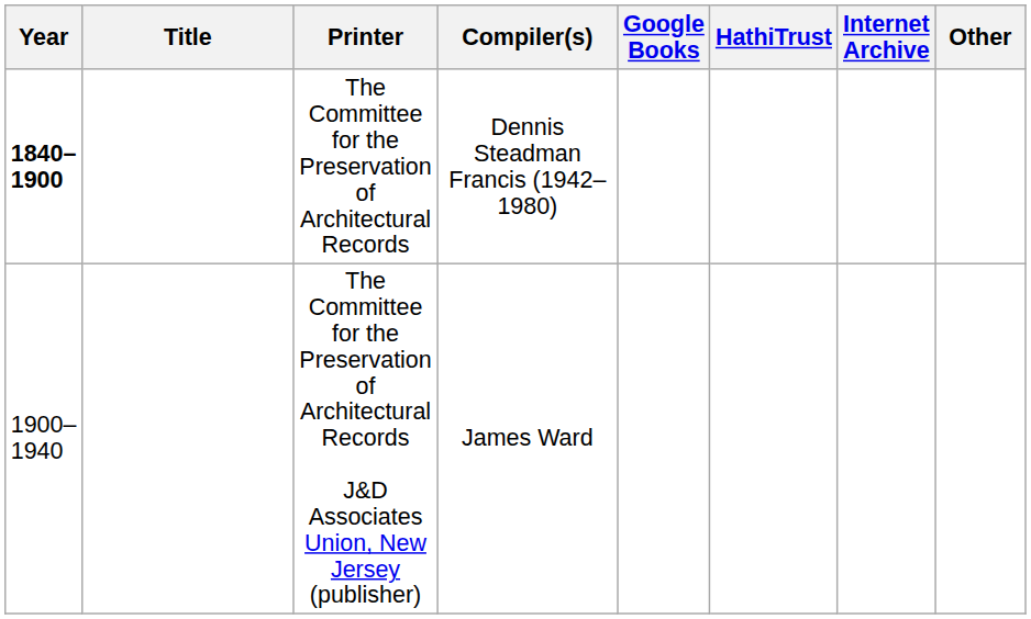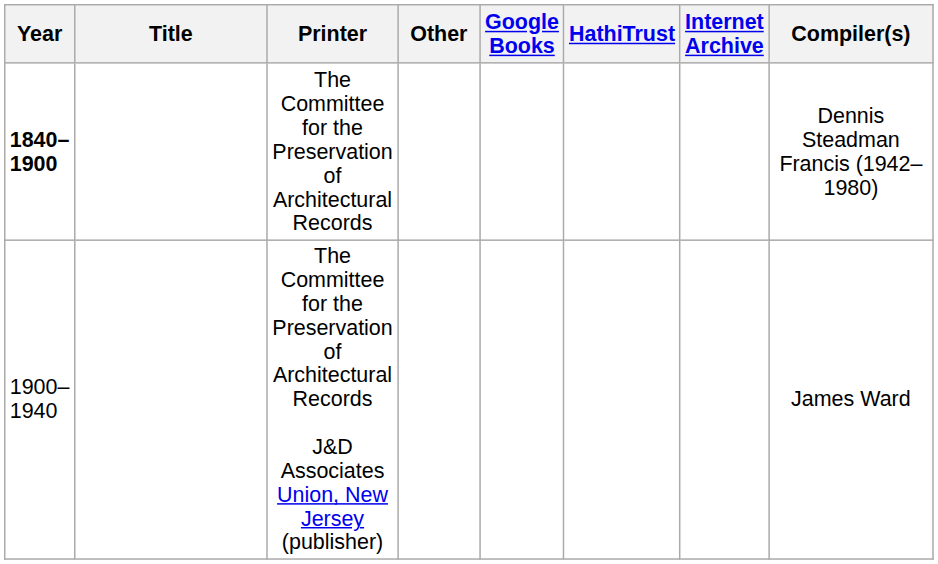columns swapped: Compiler(s) <-> Other
